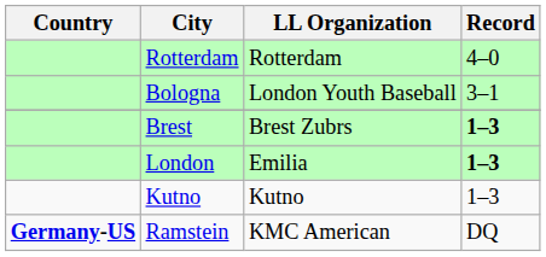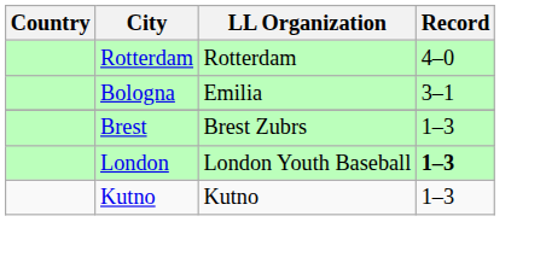Bologna | LL Organization: London Youth Baseball -> Emilia
Brest | Record: bold -> normal
London | LL Organization: Emilia -> London Youth Baseball
- row: Germany-US | Ramstein | KMC American | DQ
